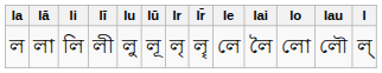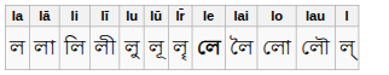- column: lr | লৃ
ল | le: normal -> bold
